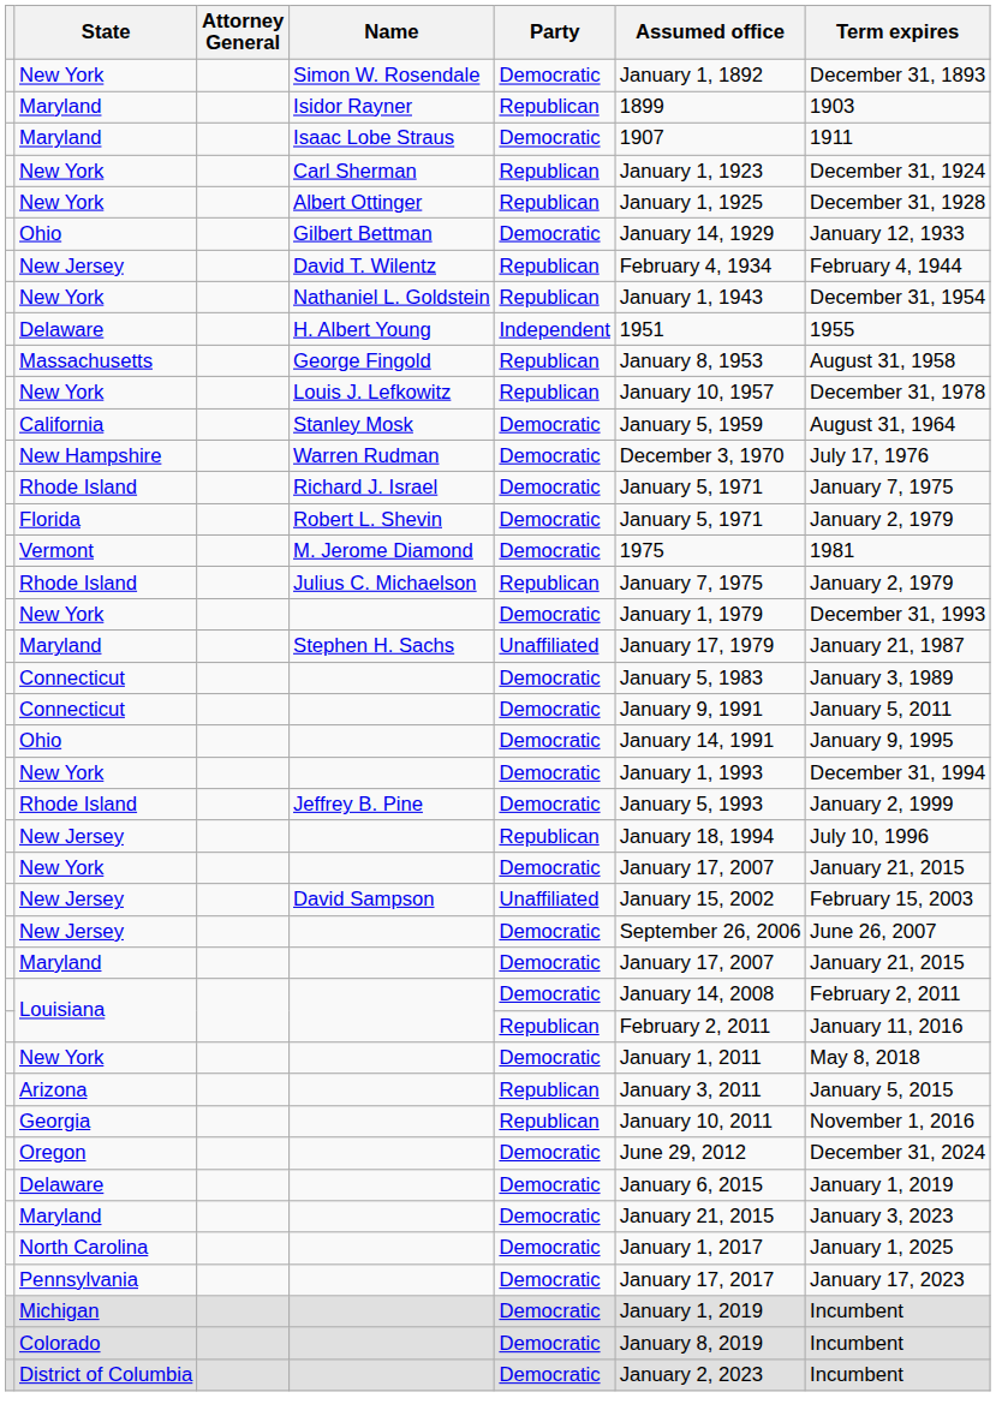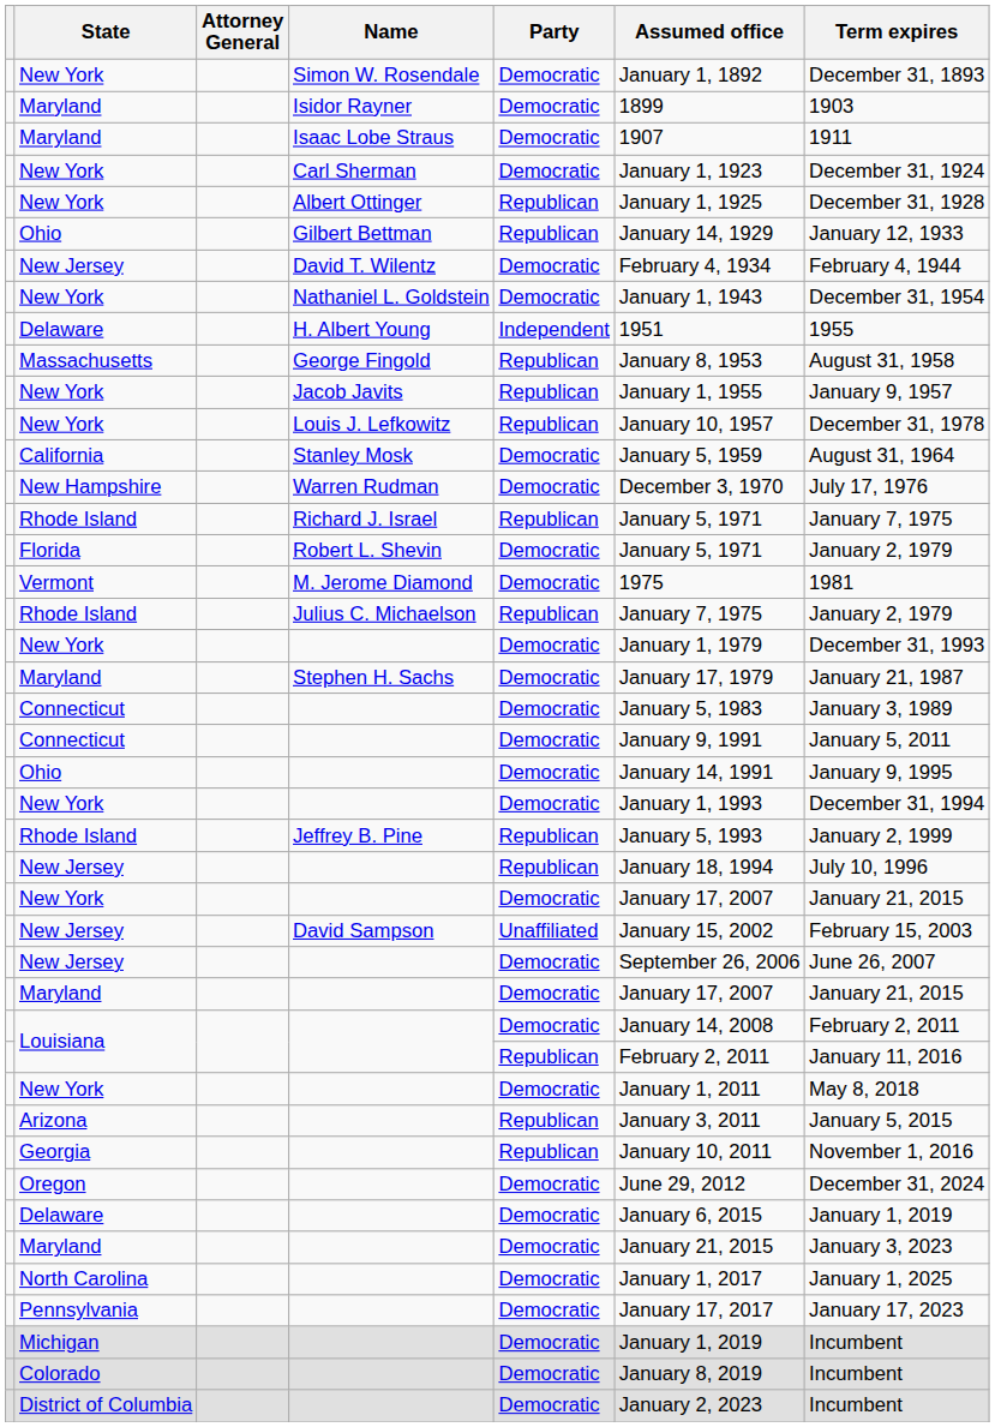Isidor Rayner | Party: Republican -> Democratic
Carl Sherman | Party: Republican -> Democratic
Gilbert Bettman | Party: Democratic -> Republican
David T. Wilentz | Party: Republican -> Democratic
Nathaniel L. Goldstein | Party: Republican -> Democratic
+ row: New York | Jacob Javits | Republican | January 1, 1955 | January 9, 1957
Richard J. Israel | Party: Democratic -> Republican
Stephen H. Sachs | Party: Unaffiliated -> Democratic
Jeffrey B. Pine | Party: Democratic -> Republican
